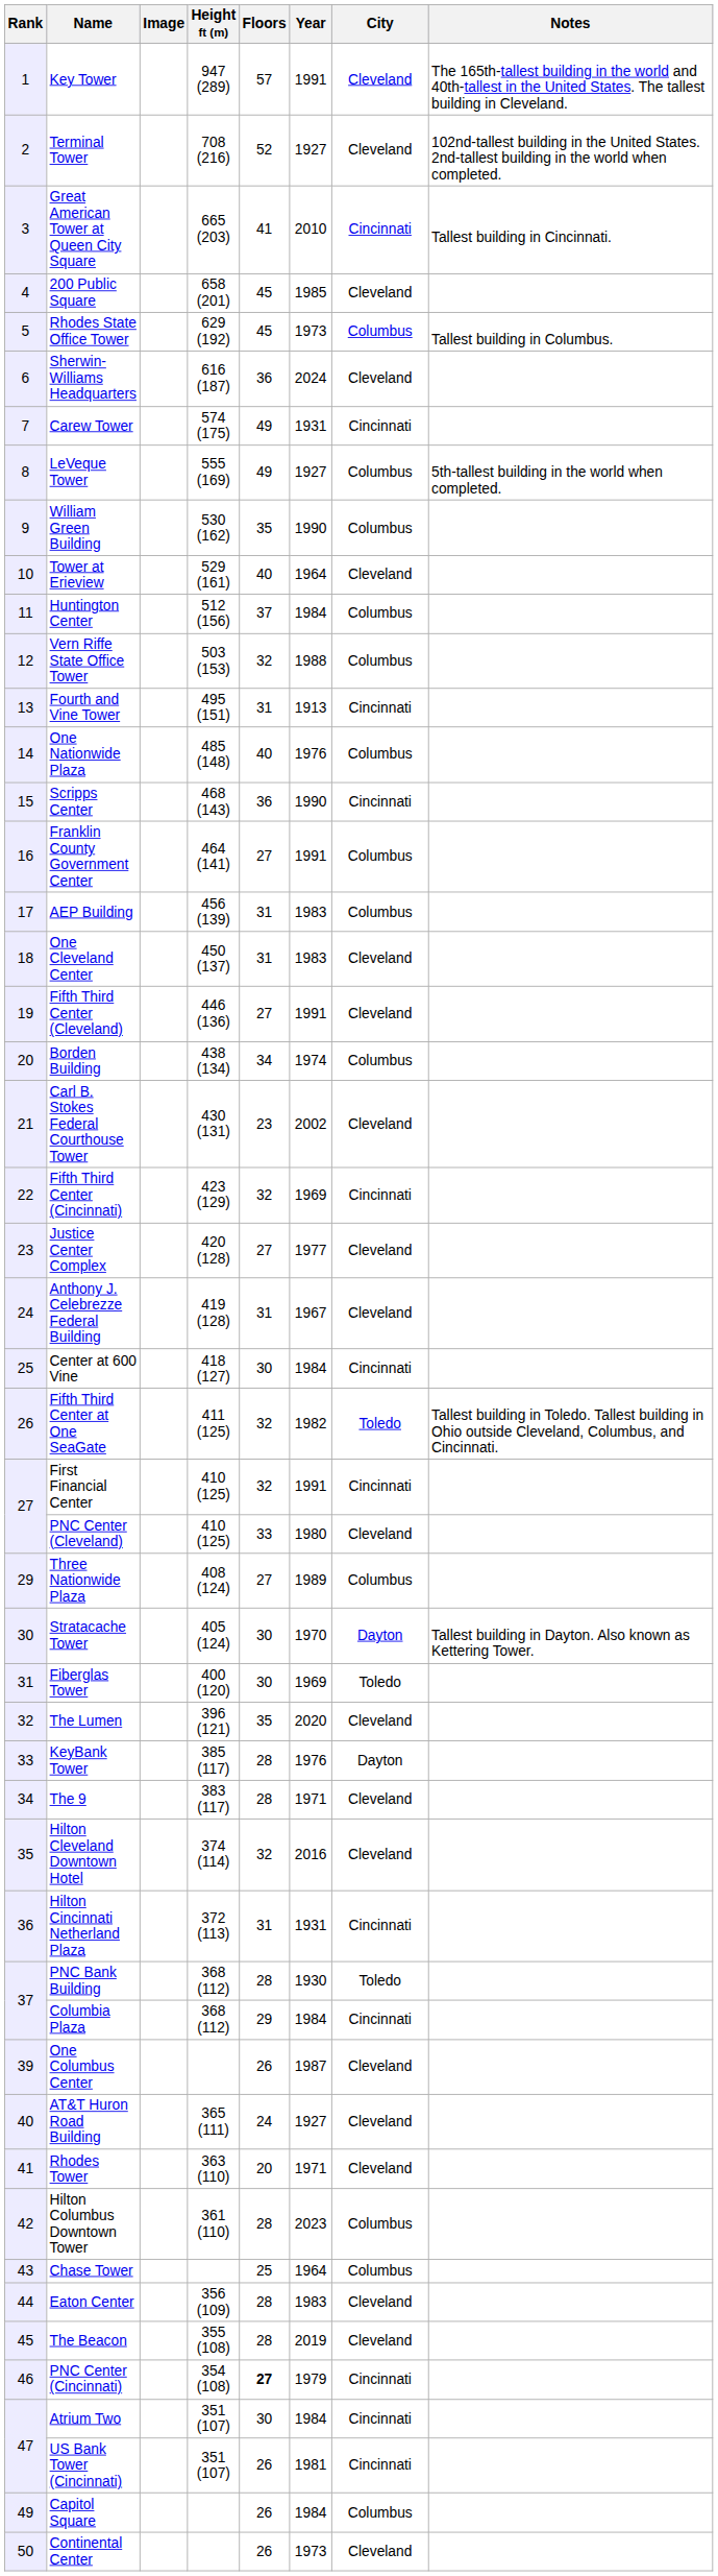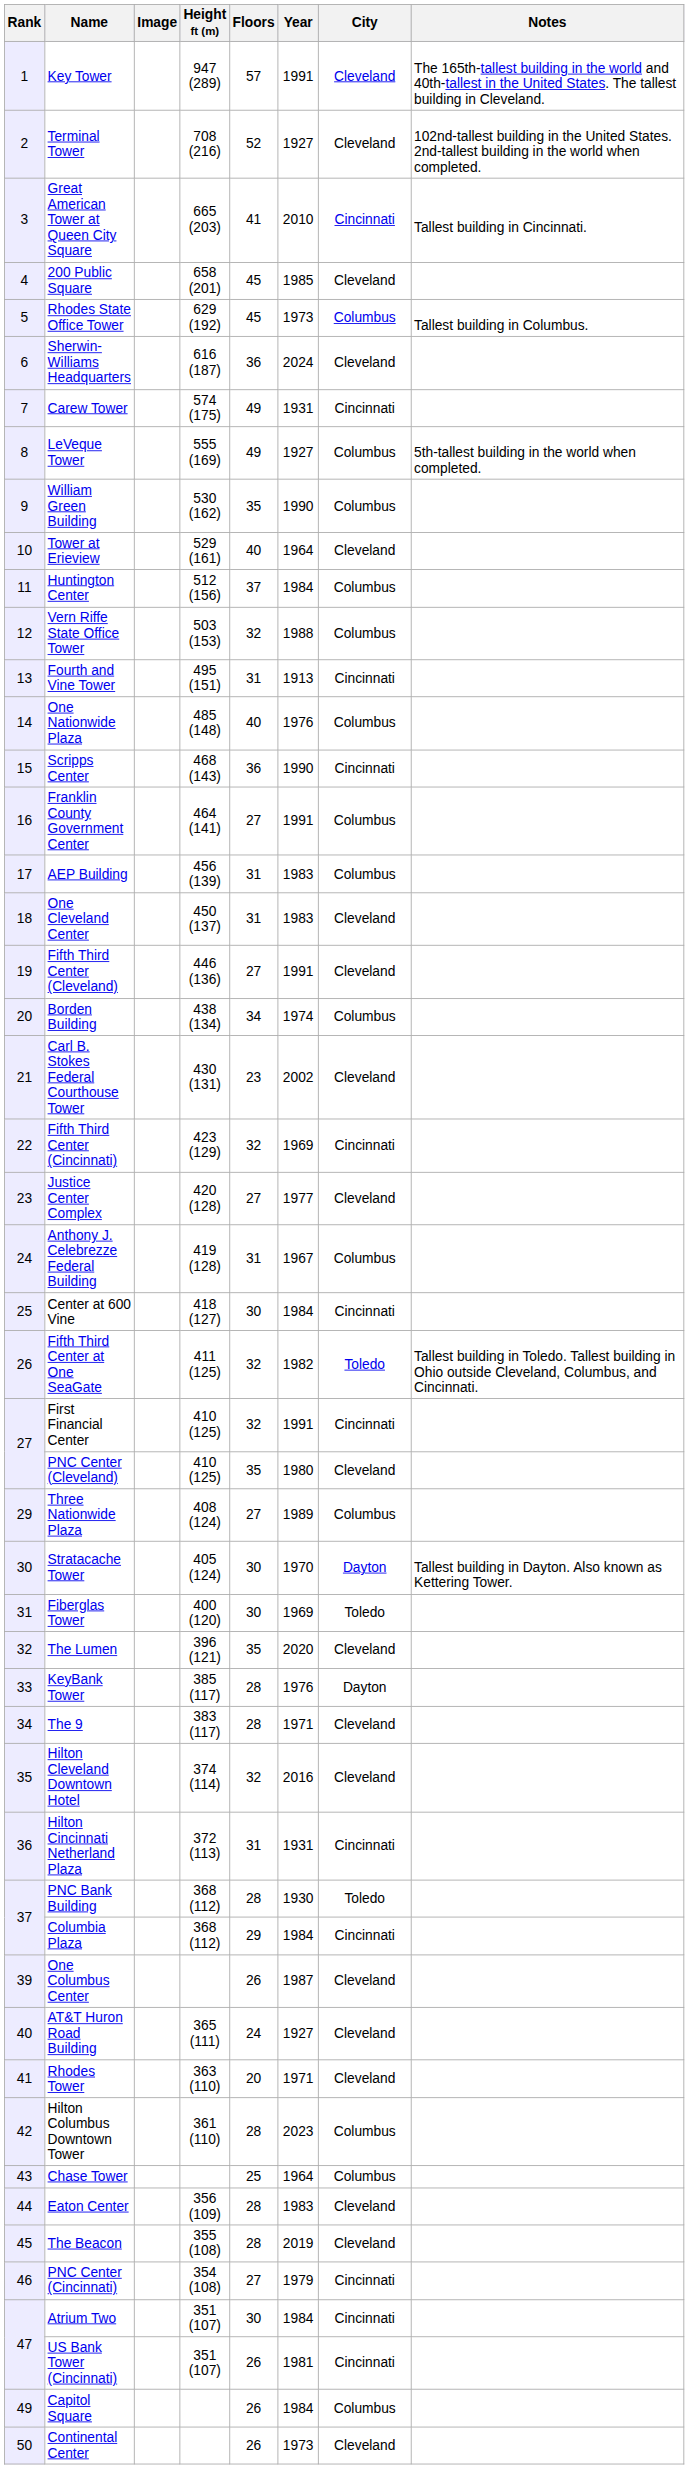Anthony J. Celebrezze Federal Building | City: Cleveland -> Columbus
PNC Center (Cleveland) | Floors: 33 -> 35
PNC Center (Cincinnati) | Floors: bold -> normal
